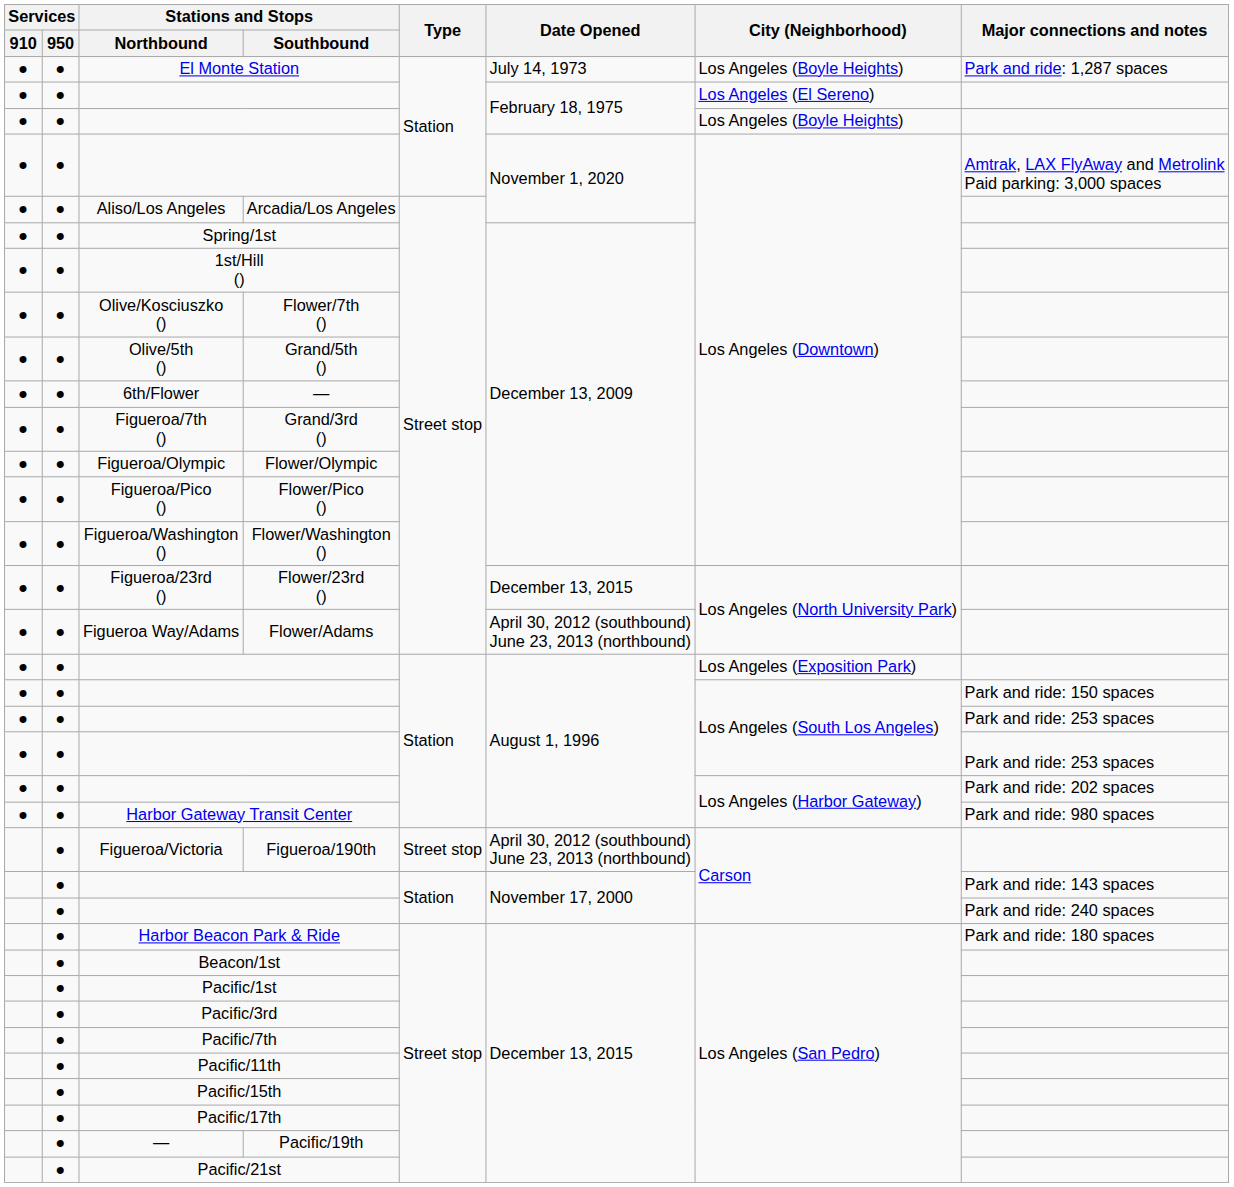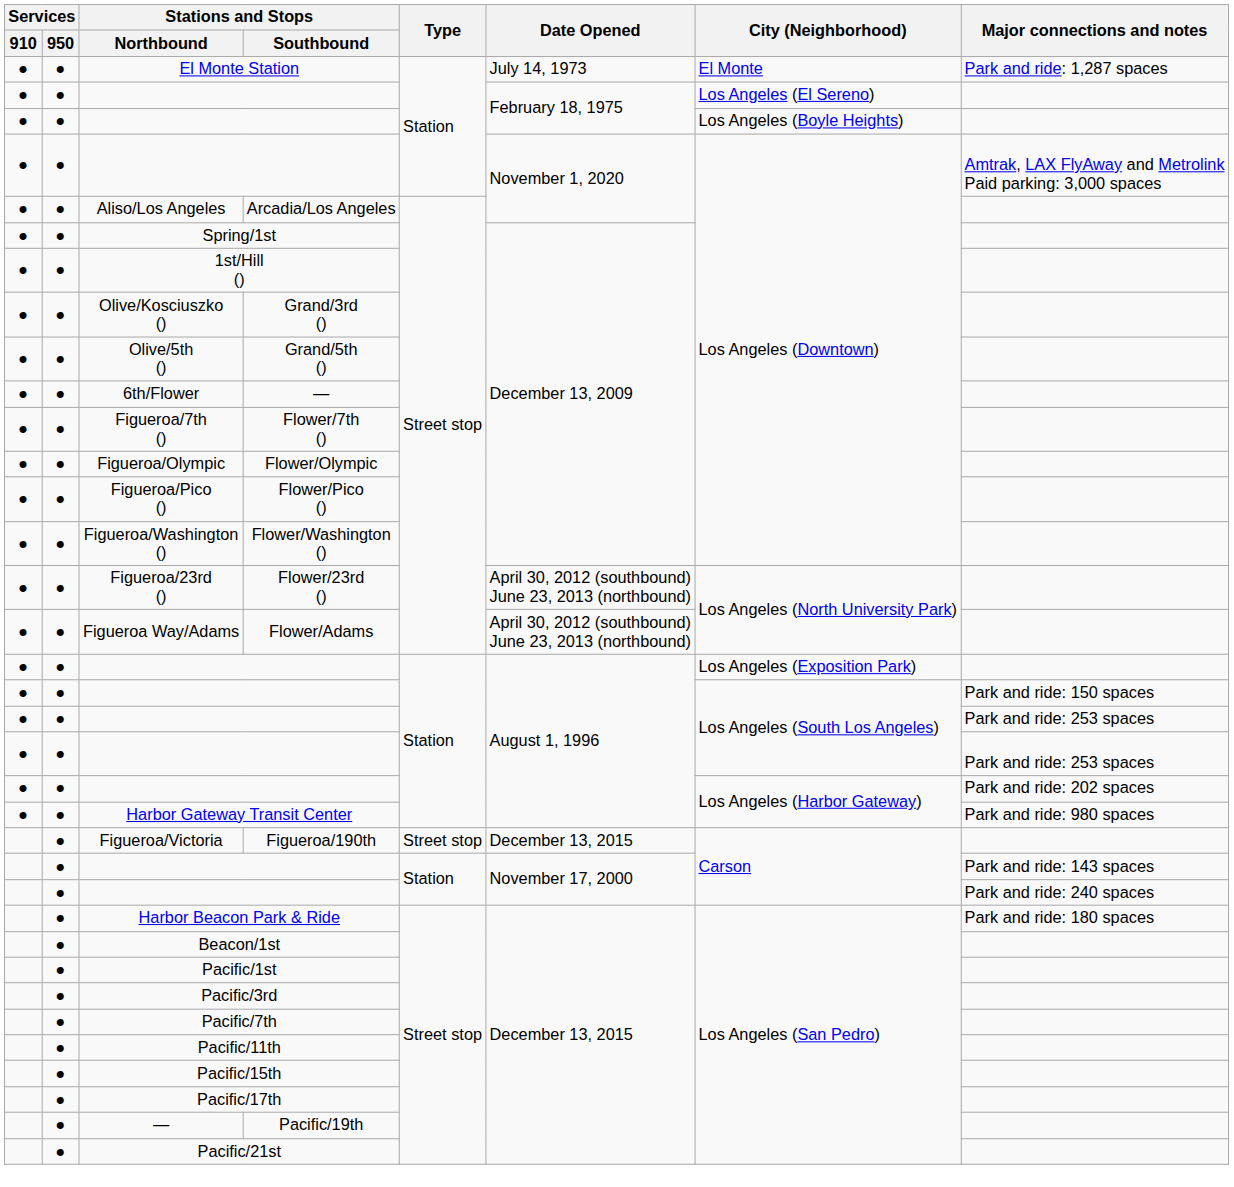El Monte Station | City (Neighborhood): Los Angeles (Boyle Heights) -> El Monte
Olive/Kosciuszko () | Stations and Stops / Southbound: Flower/7th () -> Grand/3rd ()
Figueroa/7th () | Stations and Stops / Southbound: Grand/3rd () -> Flower/7th ()
Figueroa/23rd () | Date Opened: December 13, 2015 -> April 30, 2012 (southbound) June 23, 2013 (northbound)
Figueroa/Victoria | Date Opened: April 30, 2012 (southbound) June 23, 2013 (northbound) -> December 13, 2015
